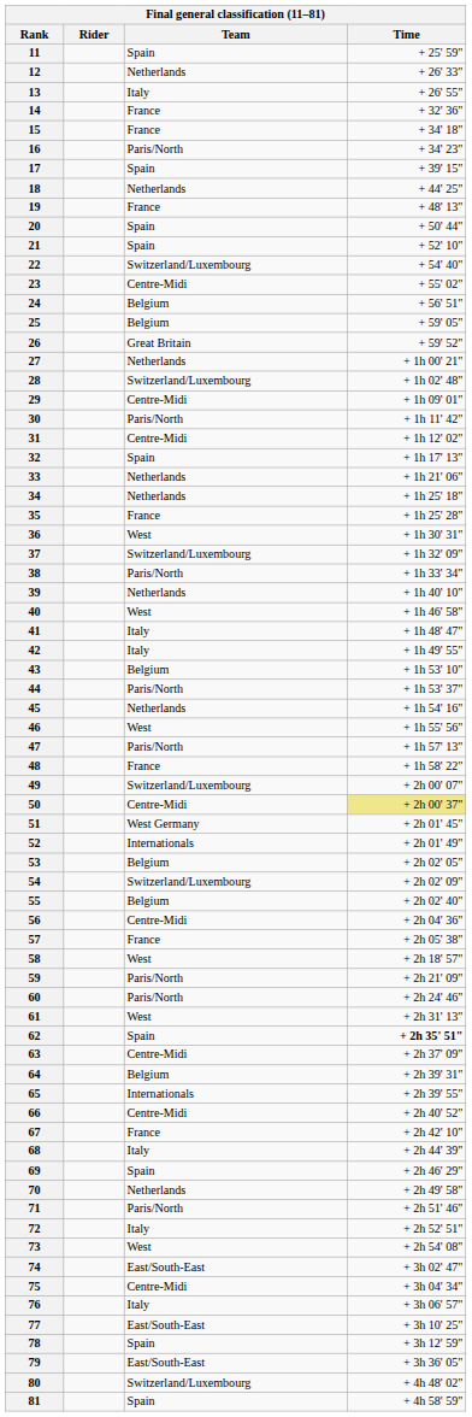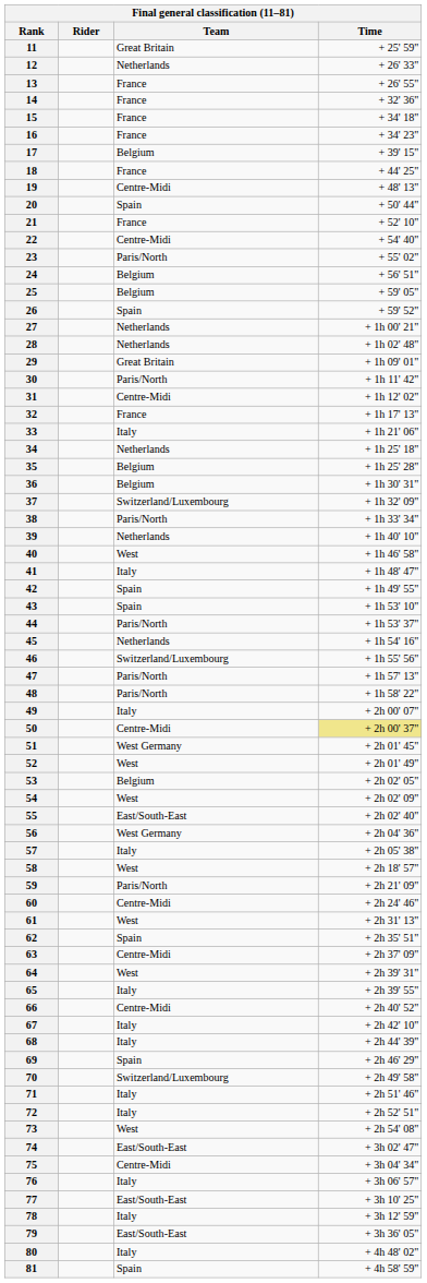11 | Team: Spain -> Great Britain
13 | Team: Italy -> France
16 | Team: Paris/North -> France
17 | Team: Spain -> Belgium
18 | Team: Netherlands -> France
19 | Team: France -> Centre-Midi
21 | Team: Spain -> France
22 | Team: Switzerland/Luxembourg -> Centre-Midi
23 | Team: Centre-Midi -> Paris/North
26 | Team: Great Britain -> Spain
28 | Team: Switzerland/Luxembourg -> Netherlands
29 | Team: Centre-Midi -> Great Britain
32 | Team: Spain -> France
33 | Team: Netherlands -> Italy
35 | Team: France -> Belgium
36 | Team: West -> Belgium
42 | Team: Italy -> Spain
43 | Team: Belgium -> Spain
46 | Team: West -> Switzerland/Luxembourg
48 | Team: France -> Paris/North
49 | Team: Switzerland/Luxembourg -> Italy
52 | Team: Internationals -> West
54 | Team: Switzerland/Luxembourg -> West
55 | Team: Belgium -> East/South-East
56 | Team: Centre-Midi -> West Germany
57 | Team: France -> Italy
60 | Team: Paris/North -> Centre-Midi
62 | Time: bold -> normal
64 | Team: Belgium -> West
65 | Team: Internationals -> Italy
67 | Team: France -> Italy
70 | Team: Netherlands -> Switzerland/Luxembourg
71 | Team: Paris/North -> Italy
78 | Team: Spain -> Italy
80 | Team: Switzerland/Luxembourg -> Italy
